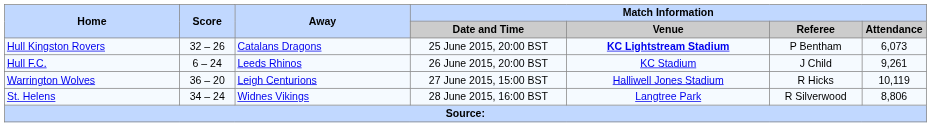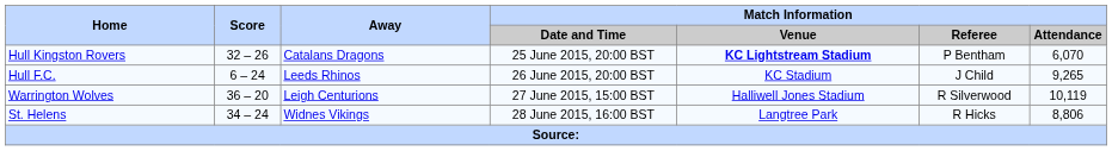Hull Kingston Rovers | Match Information / Attendance: 6,073 -> 6,070
Hull F.C. | Match Information / Attendance: 9,261 -> 9,265
Warrington Wolves | Match Information / Referee: R Hicks -> R Silverwood
St. Helens | Match Information / Referee: R Silverwood -> R Hicks
